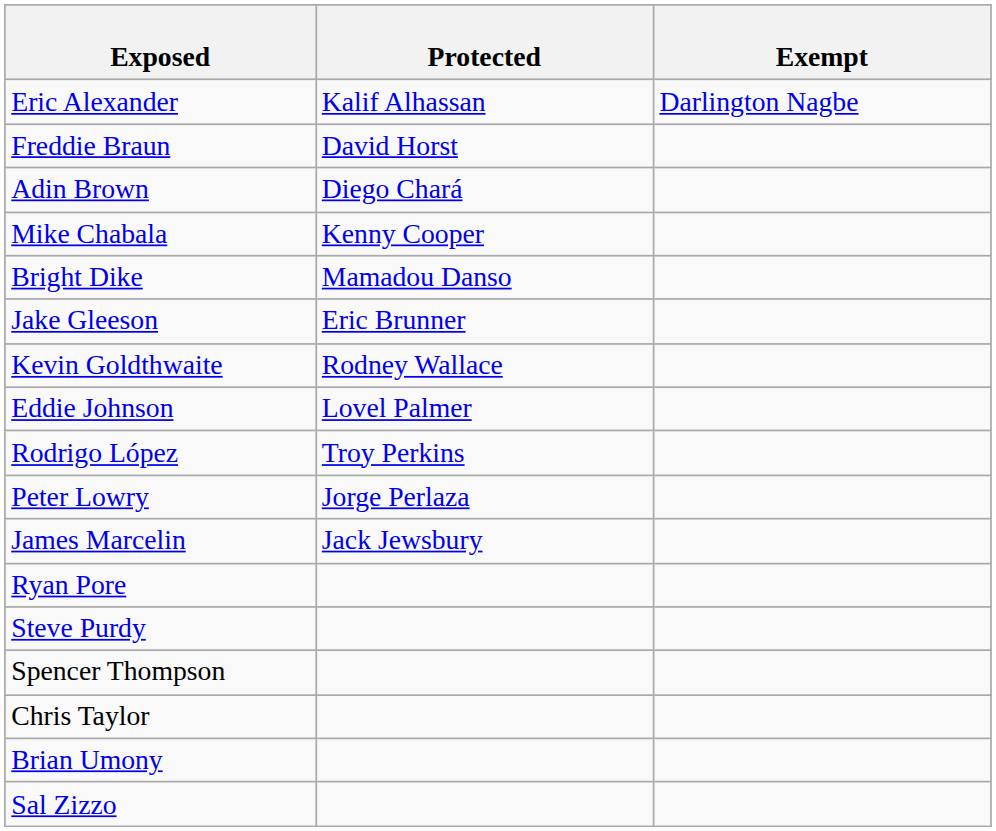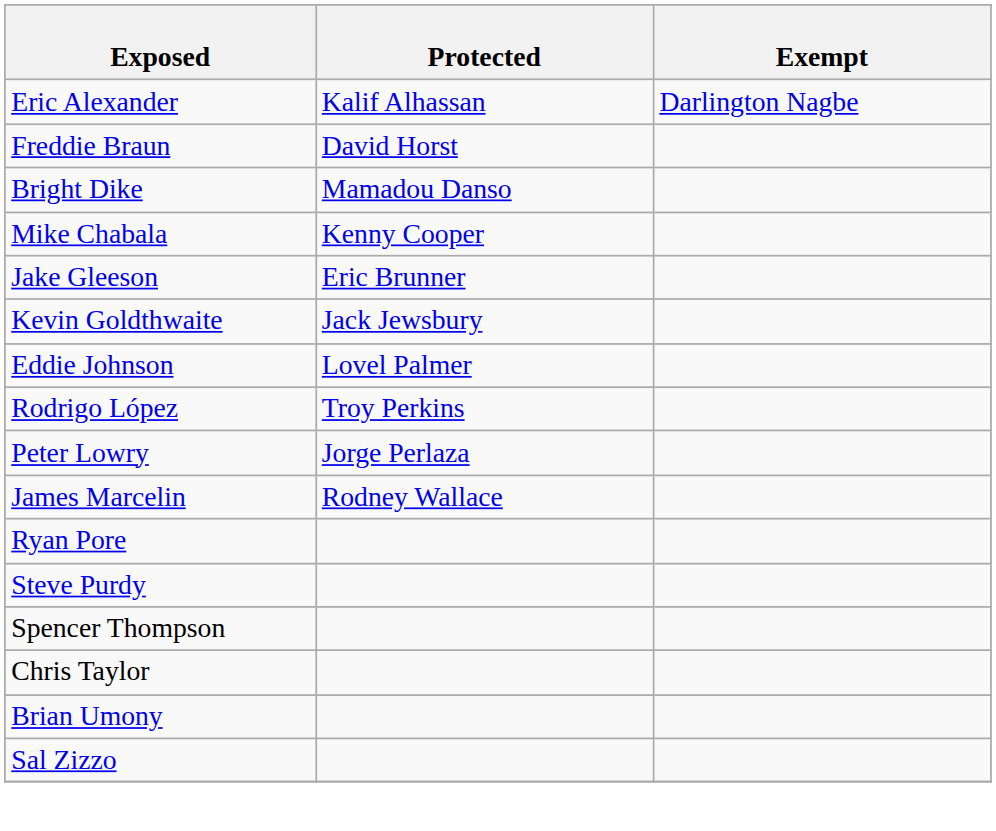- row: Adin Brown | Diego Chará
rows swapped: Mike Chabala <-> Bright Dike
Kevin Goldthwaite | Protected: Rodney Wallace -> Jack Jewsbury
James Marcelin | Protected: Jack Jewsbury -> Rodney Wallace
